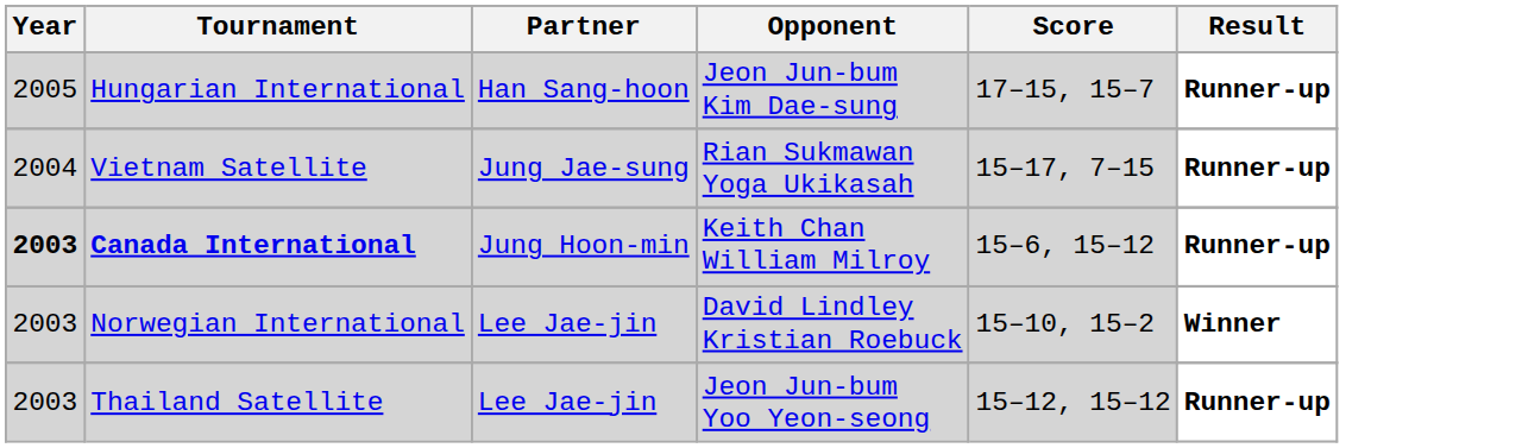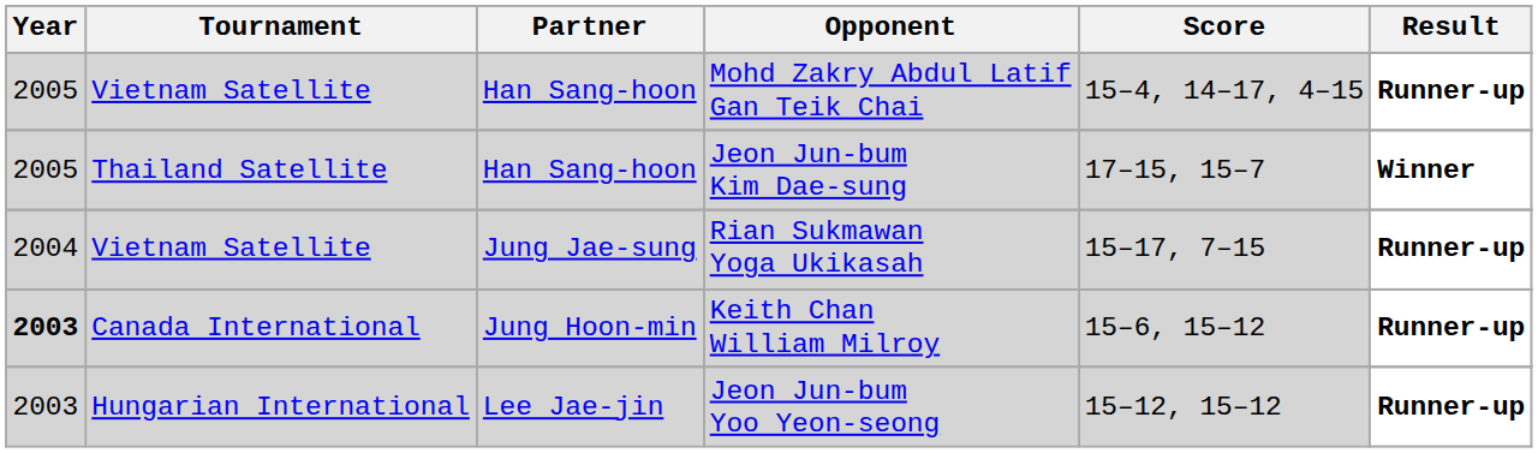+ row: 2005 | Vietnam Satellite | Han Sang-hoon | Mohd Zakry Abdul Latif Gan Teik Chai | 15–4, 14–17, 4–15 | Runner-up
Jeon Jun-bum Kim Dae-sung | Tournament: Hungarian International -> Thailand Satellite
Jeon Jun-bum Kim Dae-sung | Result: Runner-up -> Winner
Keith Chan William Milroy | Tournament: bold -> normal
- row: 2003 | Norwegian International | Lee Jae-jin | David Lindley Kristian Roebuck | 15–10, 15–2 | Winner
Jeon Jun-bum Yoo Yeon-seong | Tournament: Thailand Satellite -> Hungarian International
